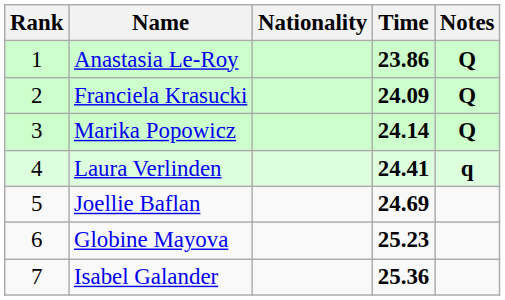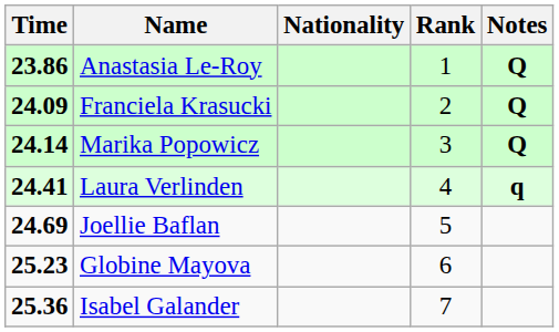columns swapped: Rank <-> Time
